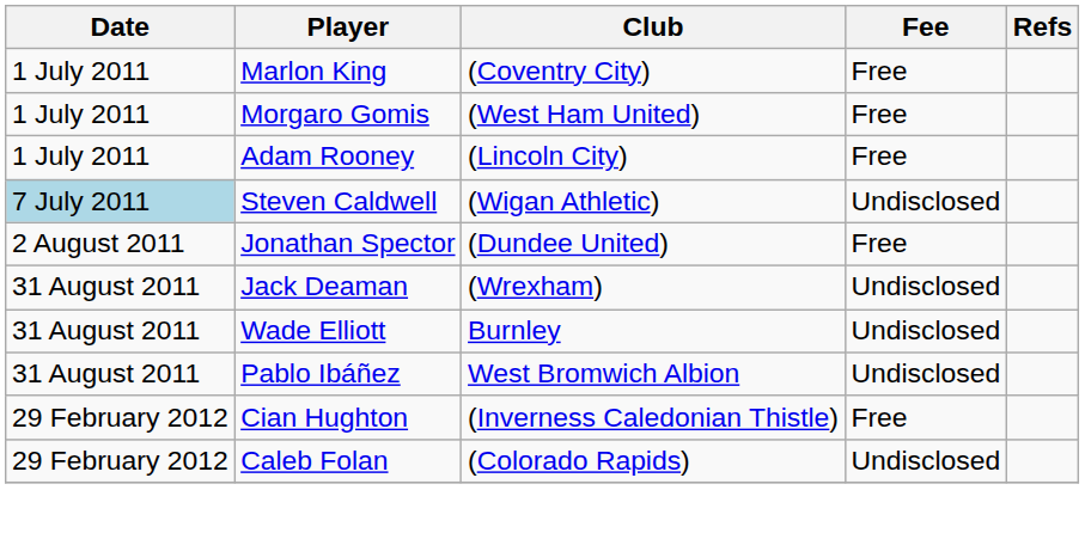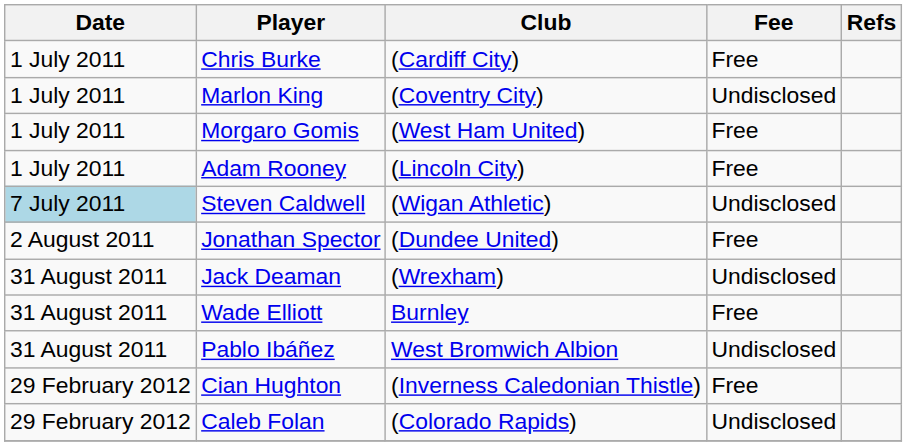+ row: 1 July 2011 | Chris Burke | (Cardiff City) | Free
Marlon King | Fee: Free -> Undisclosed
Wade Elliott | Fee: Undisclosed -> Free
